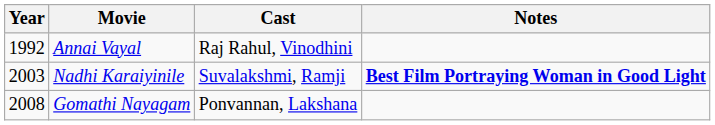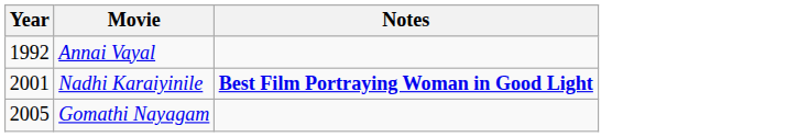- column: Cast | Raj Rahul, Vinodhini | Suvalakshmi, Ramji | Ponvannan, Lakshana
Nadhi Karaiyinile | Year: 2003 -> 2001
Gomathi Nayagam | Year: 2008 -> 2005
